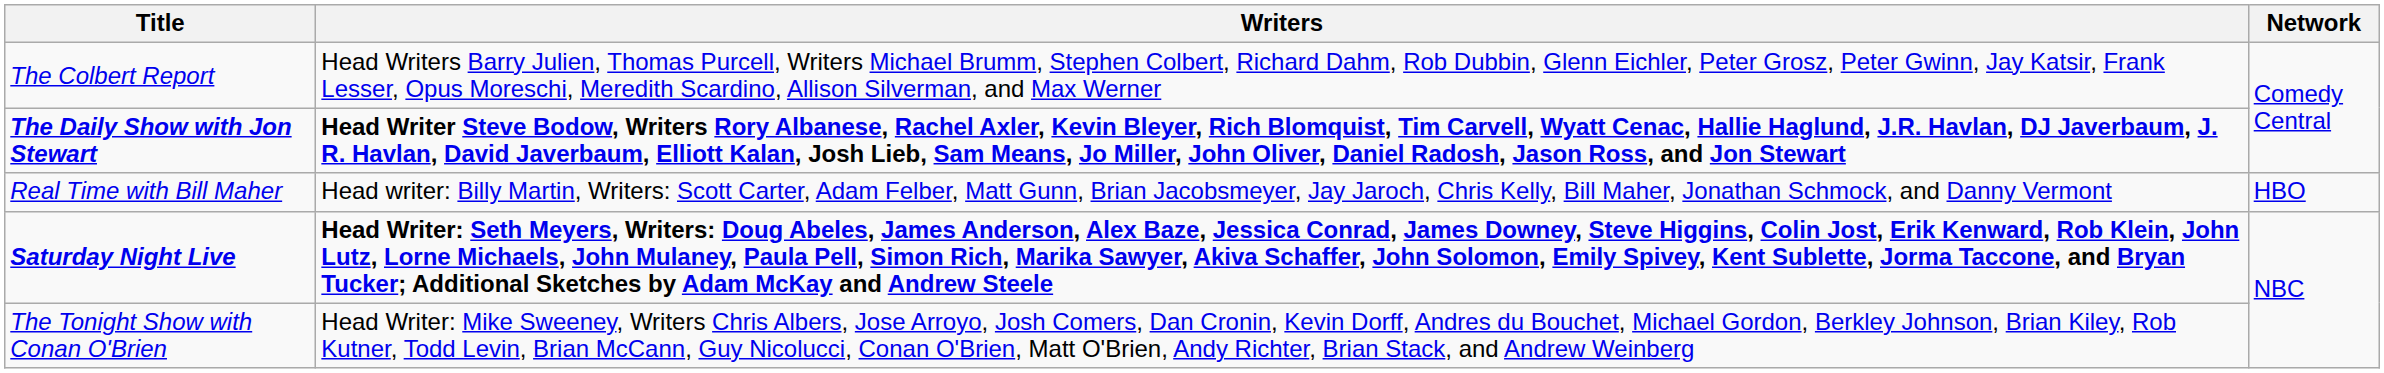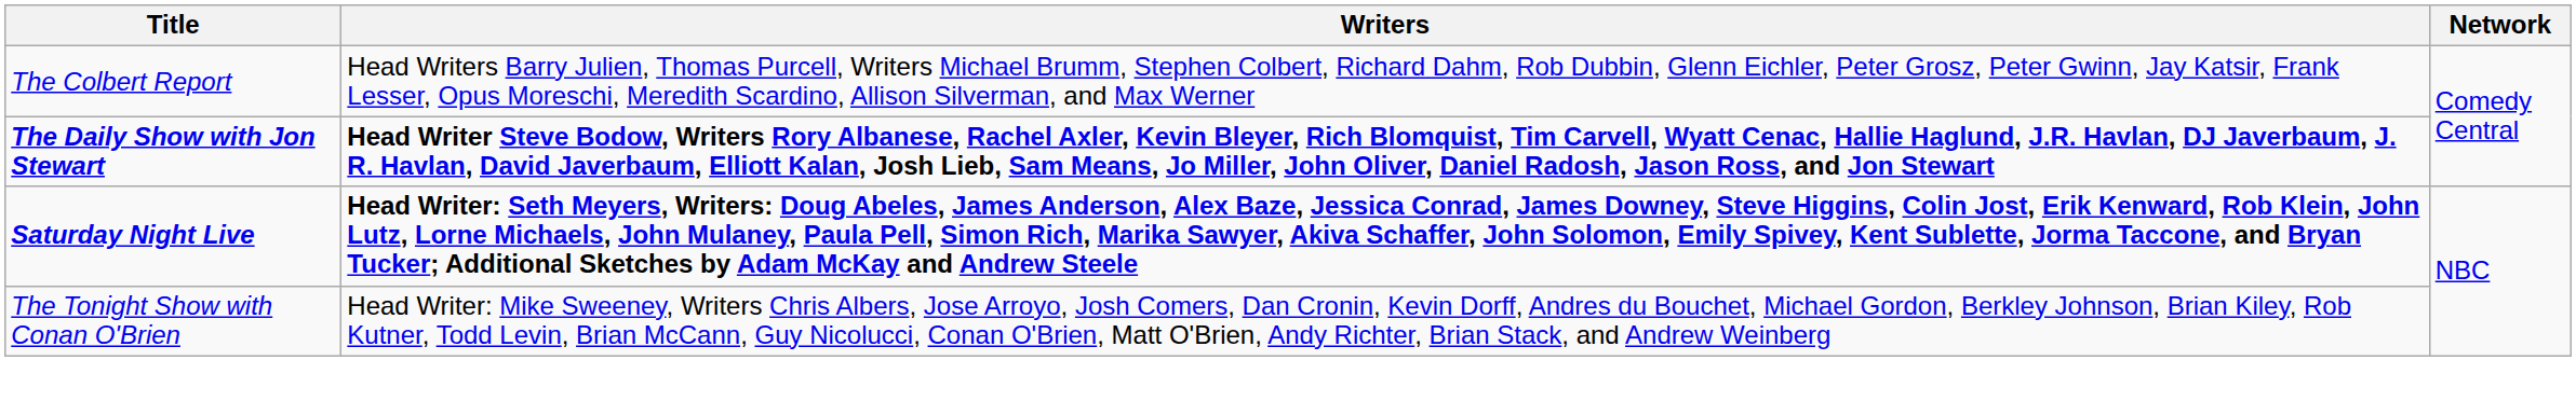- row: Real Time with Bill Maher | Head writer: Billy Martin, Writers: Scott Carter, Adam Felber, Matt Gunn, Brian Jacobsmeyer, Jay Jaroch, Chris Kelly, Bill Maher, Jonathan Schmock, and Danny Vermont | HBO
